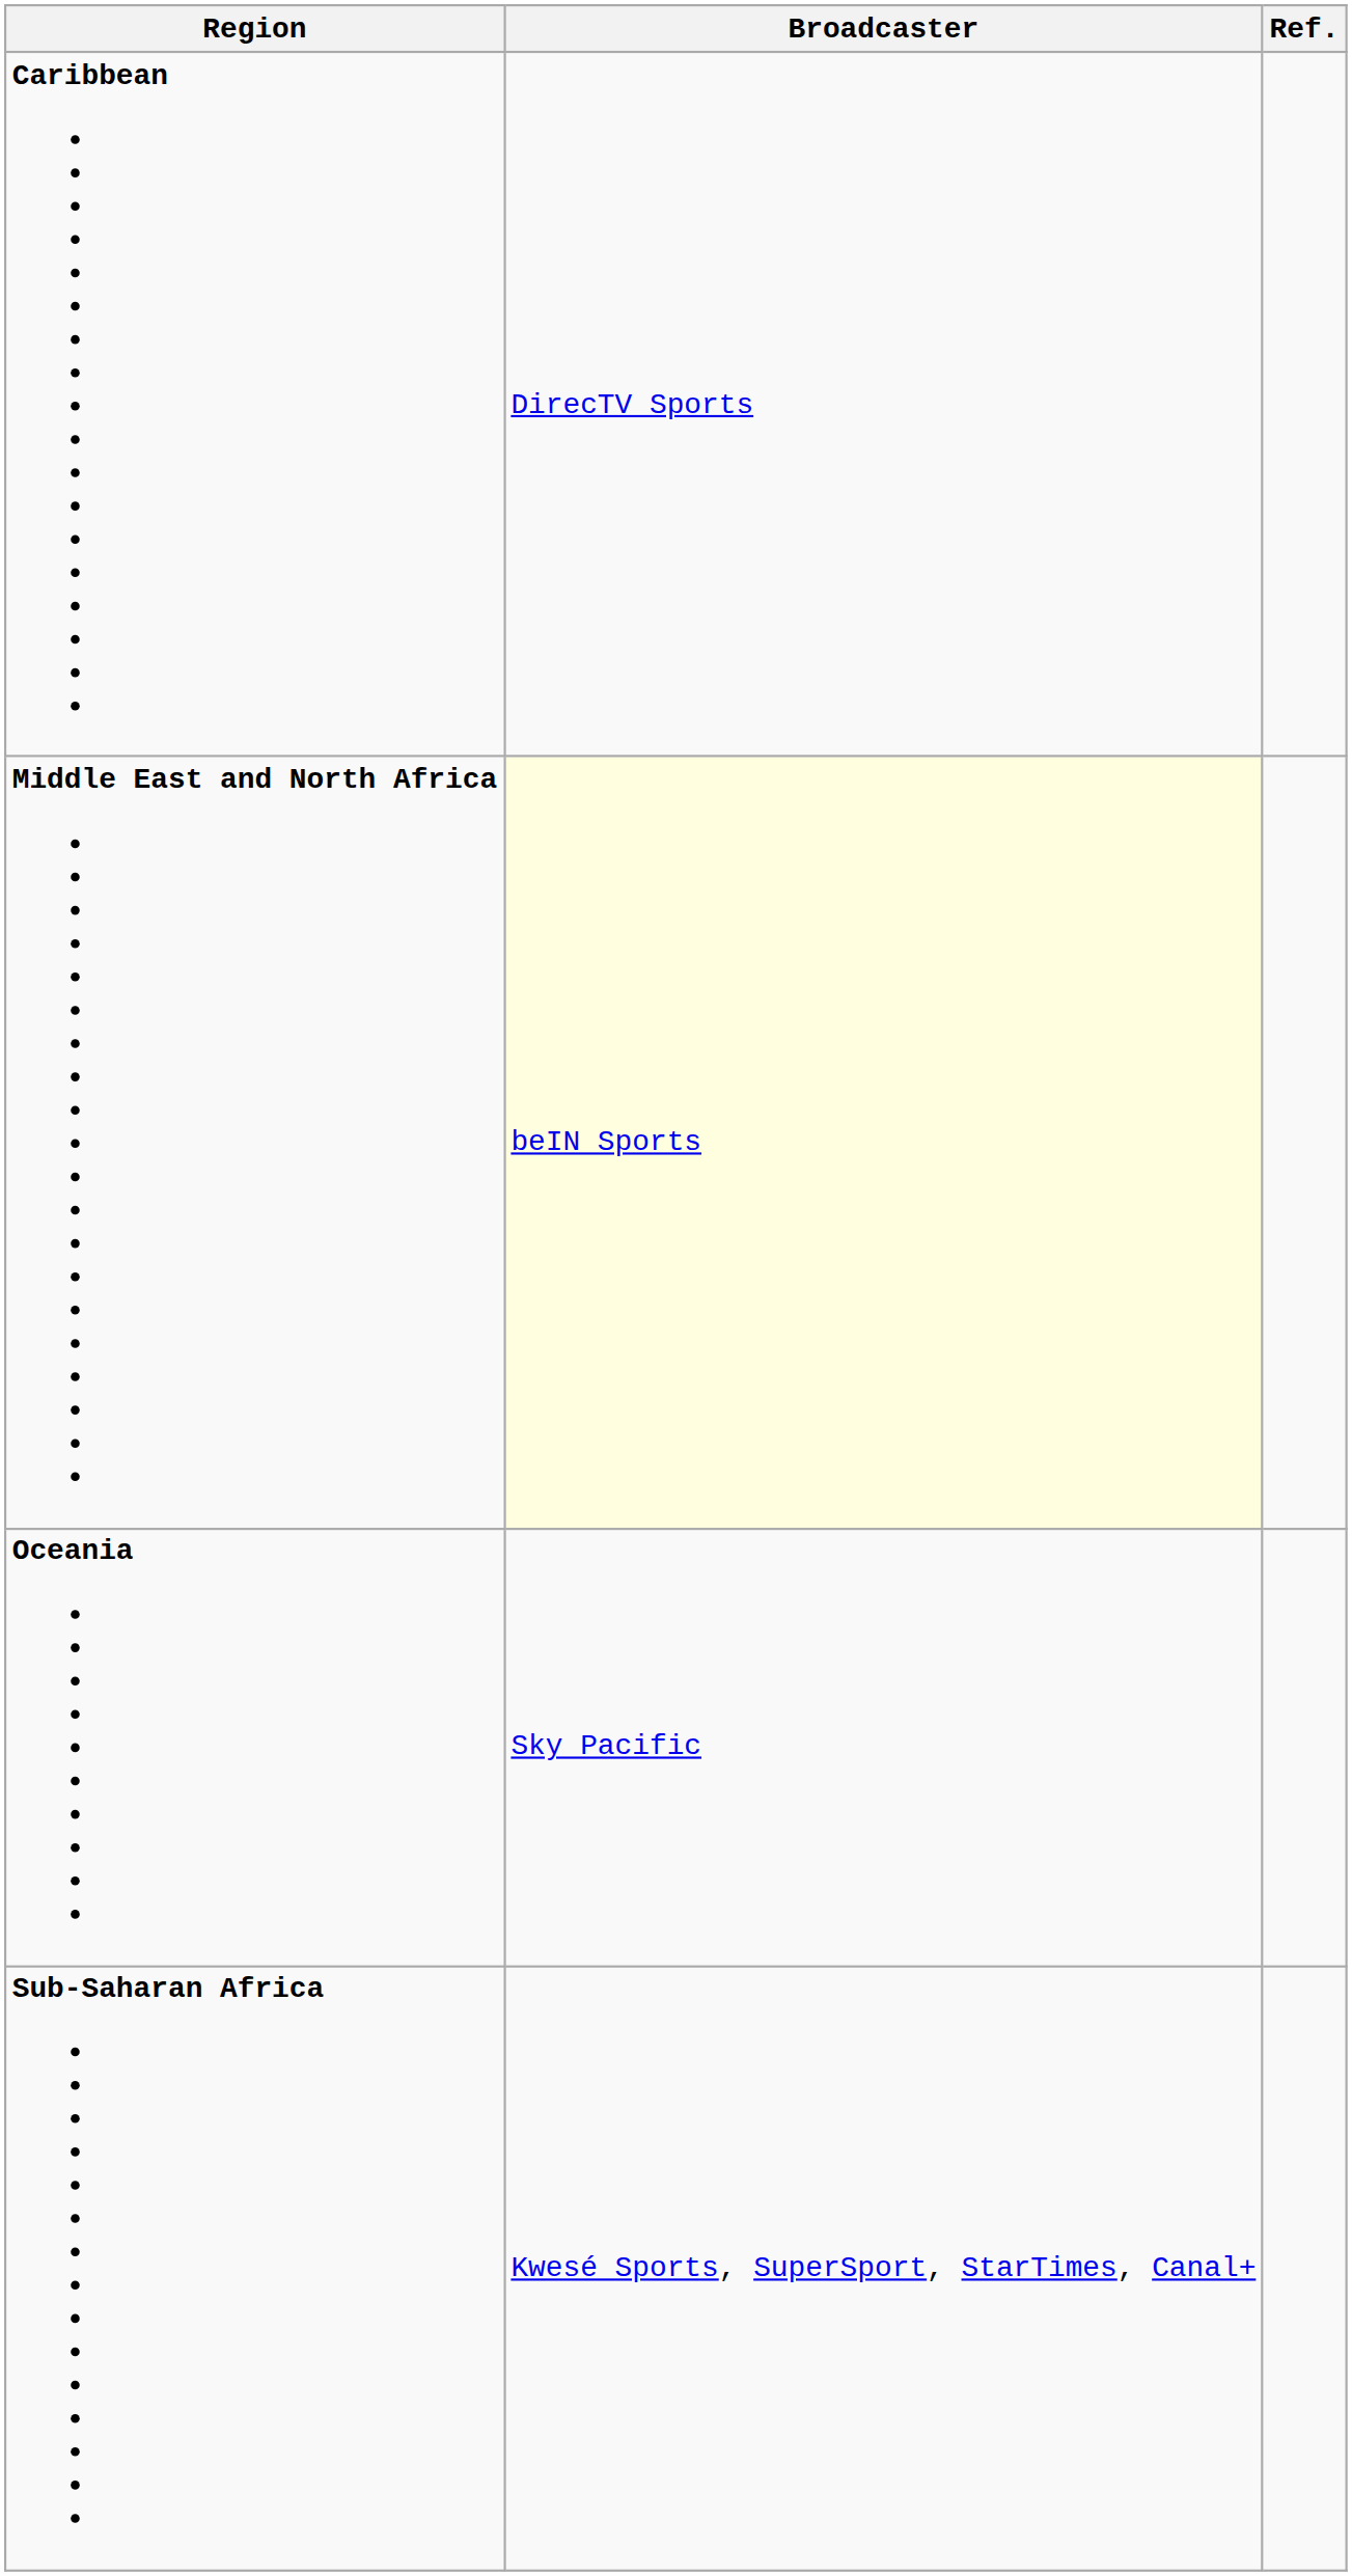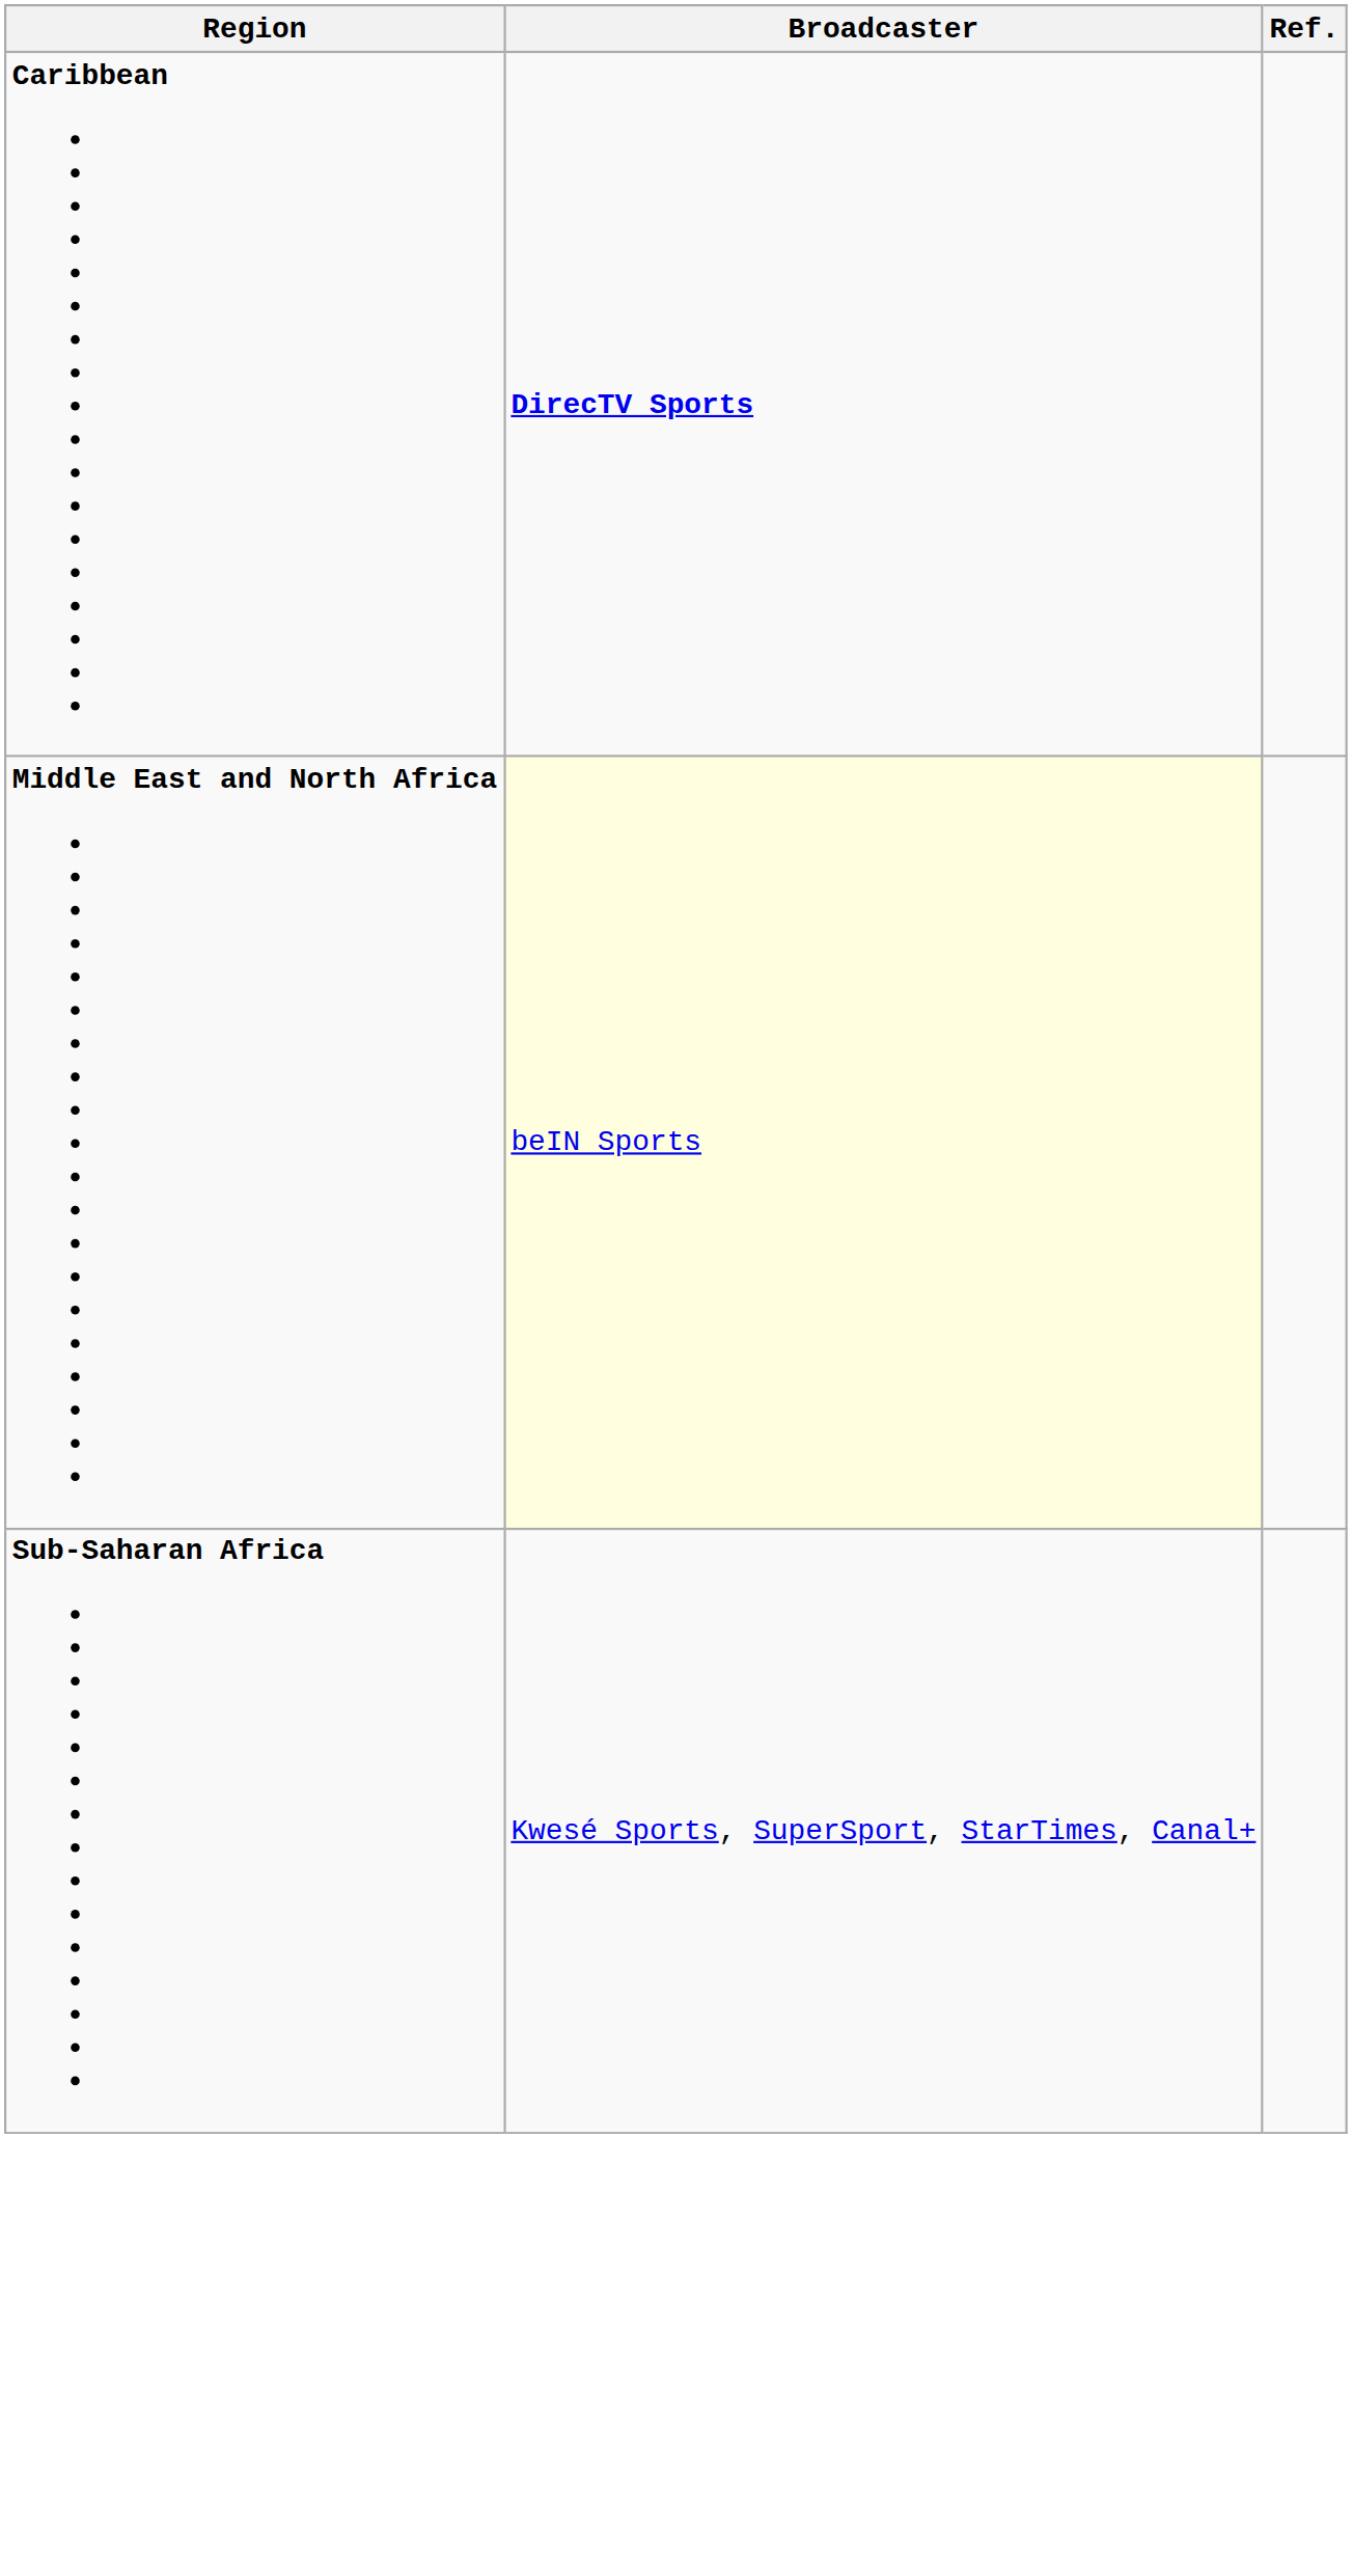Caribbean | Broadcaster: normal -> bold
- row: Oceania | Sky Pacific
